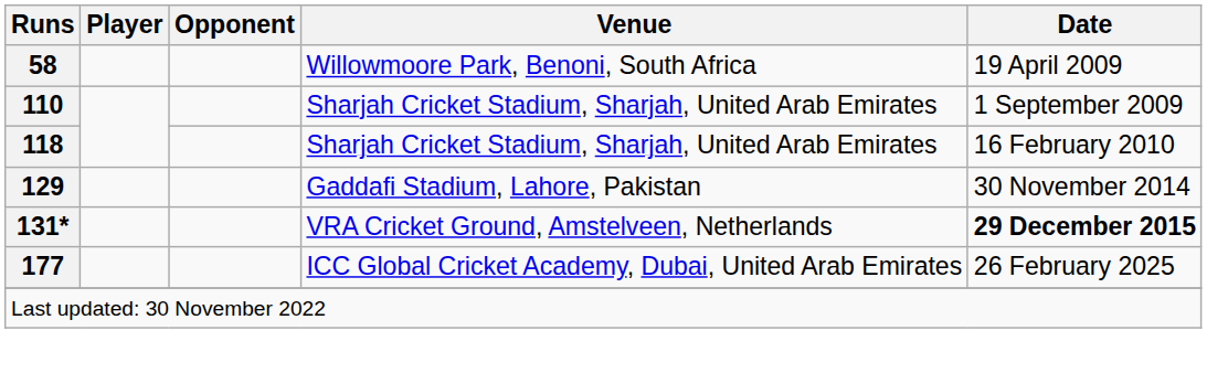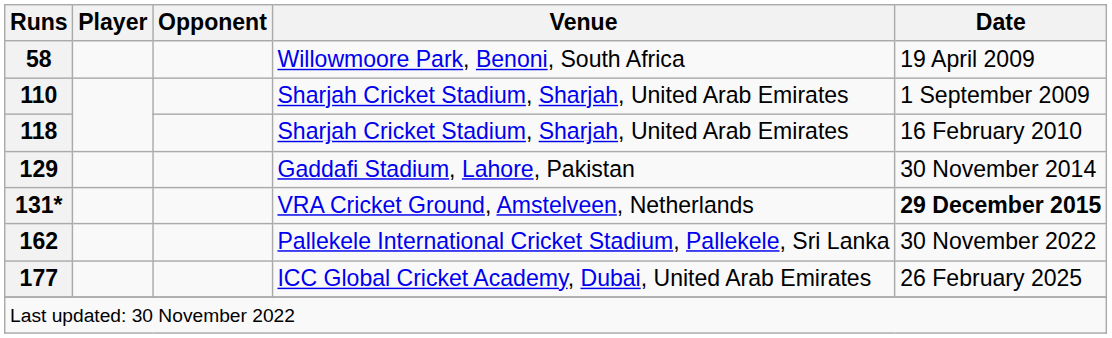+ row: 162 | Pallekele International Cricket Stadium, Pallekele, Sri Lanka | 30 November 2022
